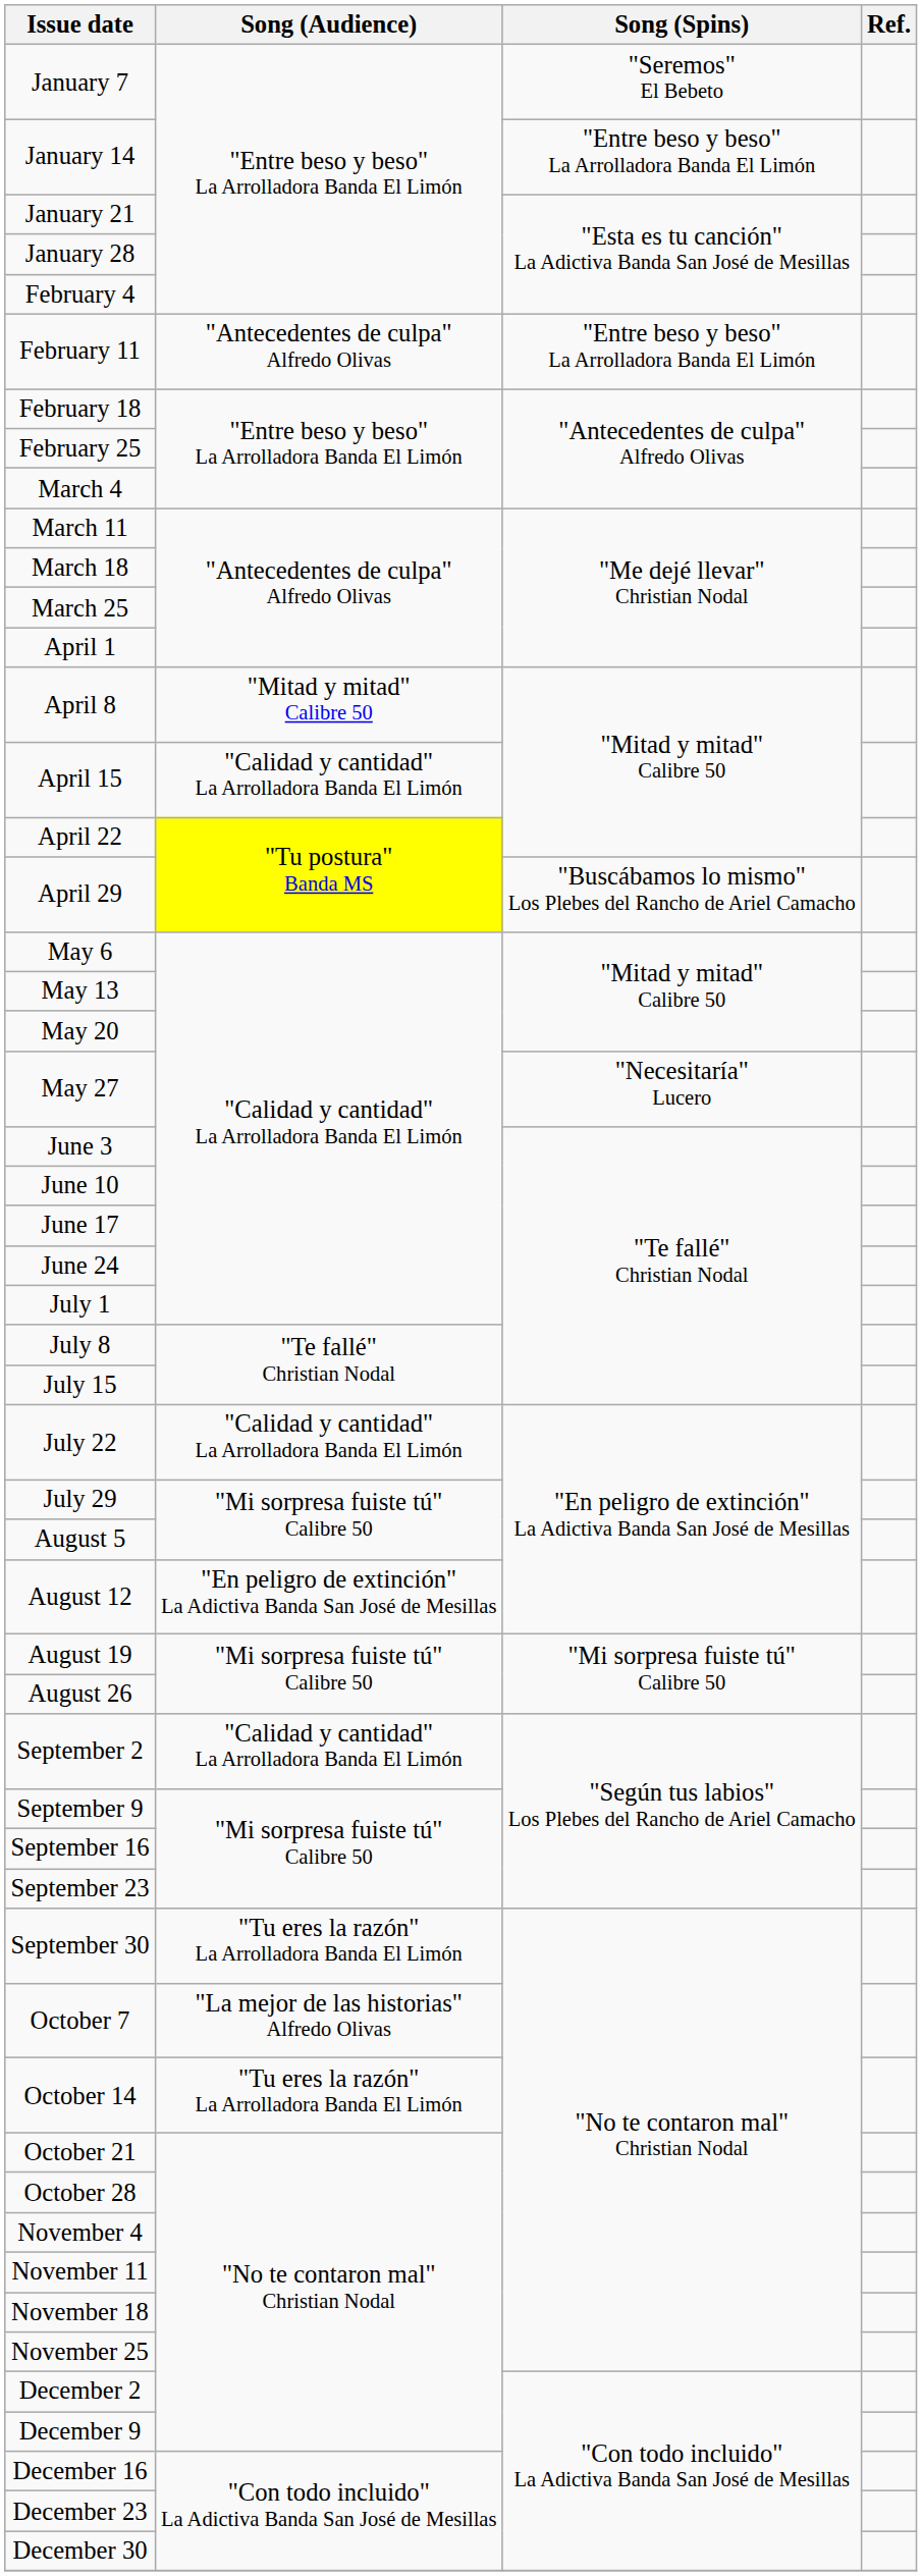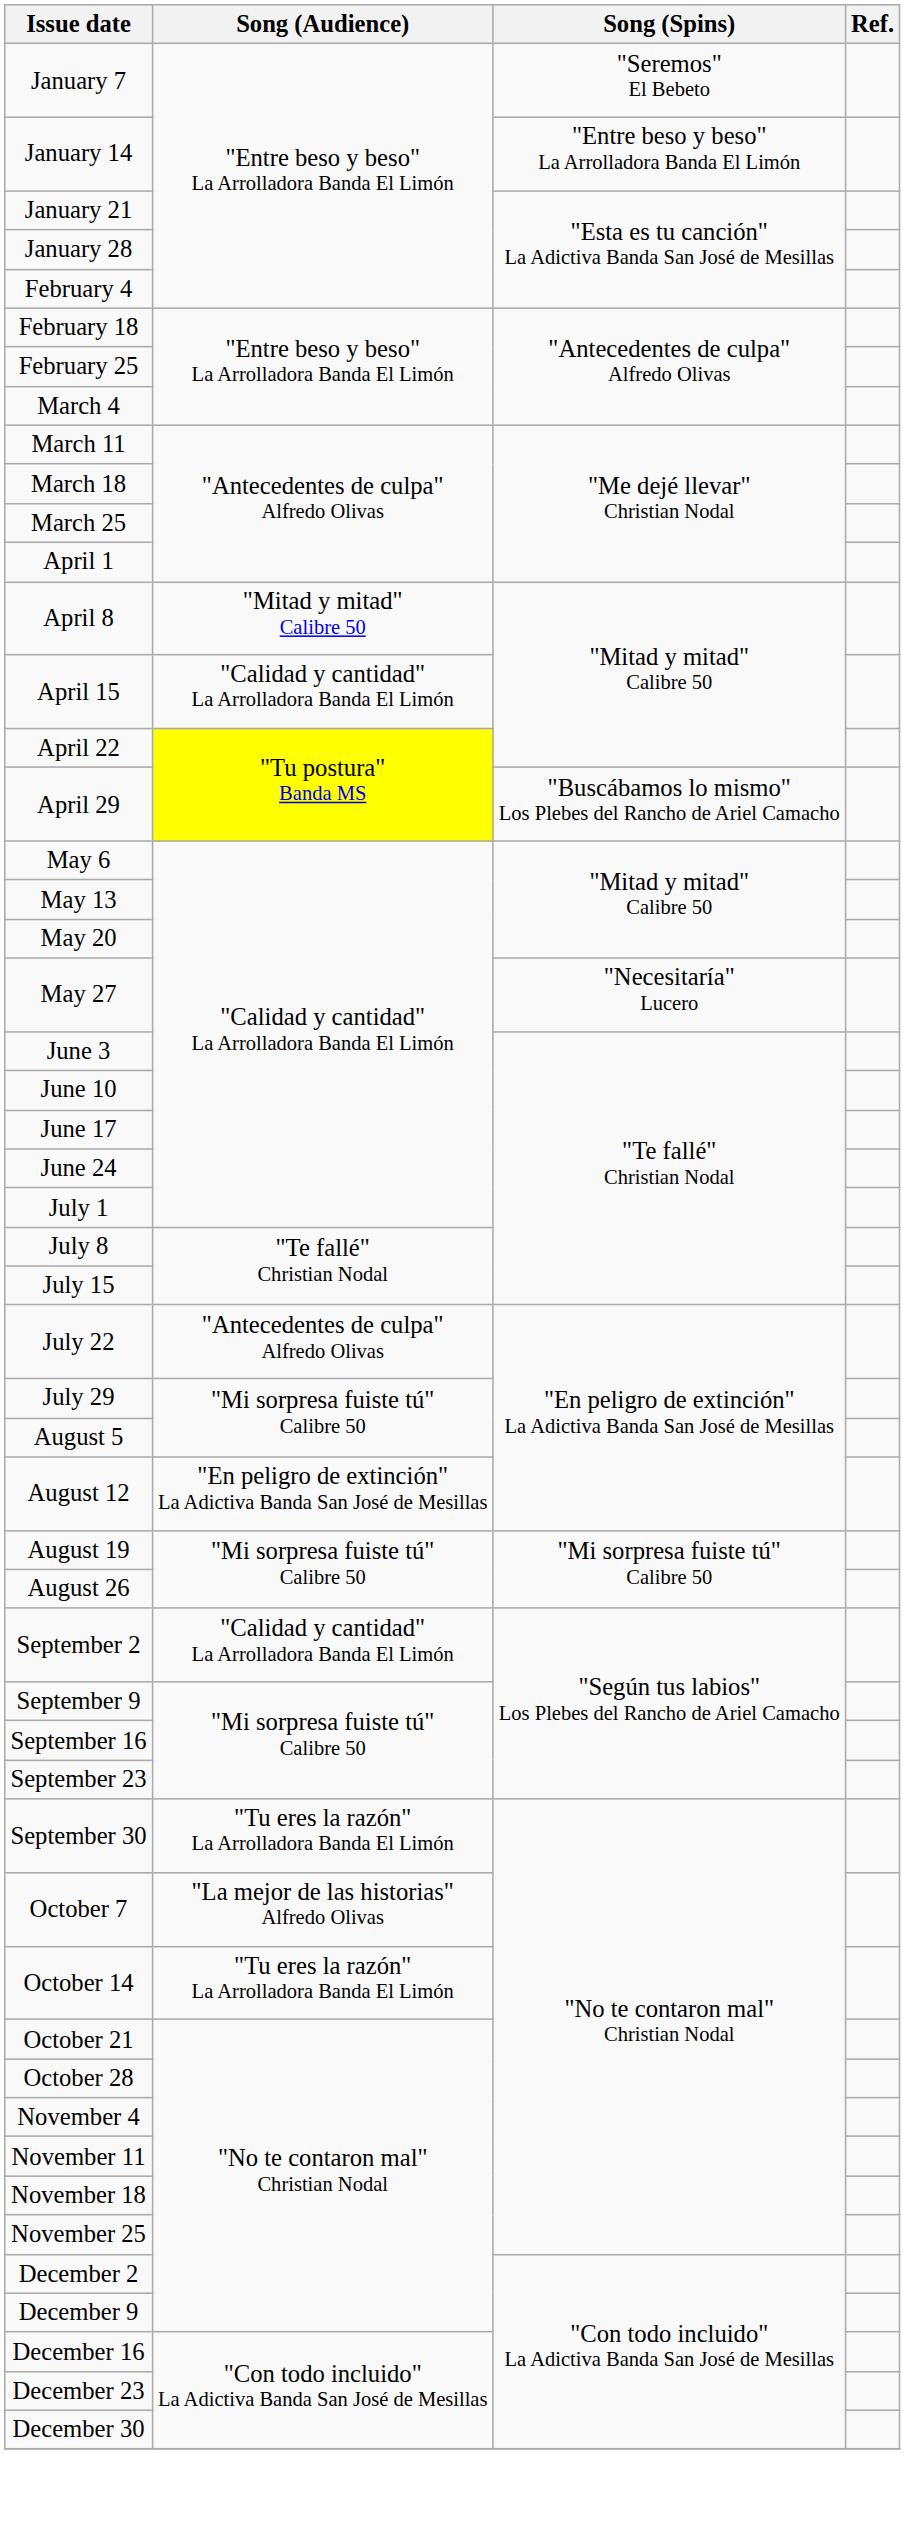- row: February 11 | "Antecedentes de culpa" Alfredo Olivas | "Entre beso y beso" La Arrolladora Banda El Limón
July 22 | Song (Audience): "Calidad y cantidad" La Arrolladora Banda El Limón -> "Antecedentes de culpa" Alfredo Olivas
